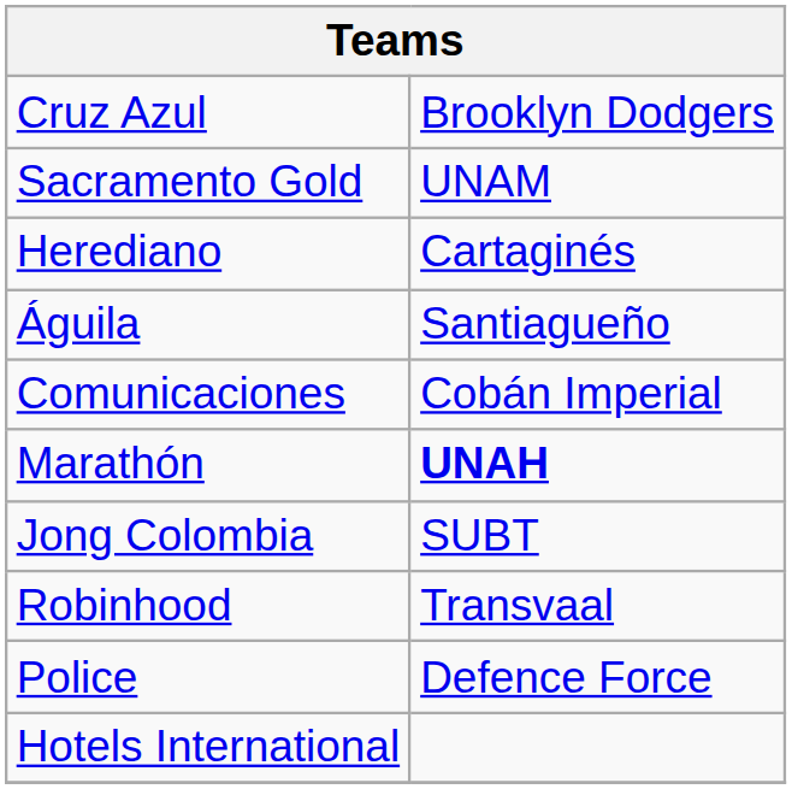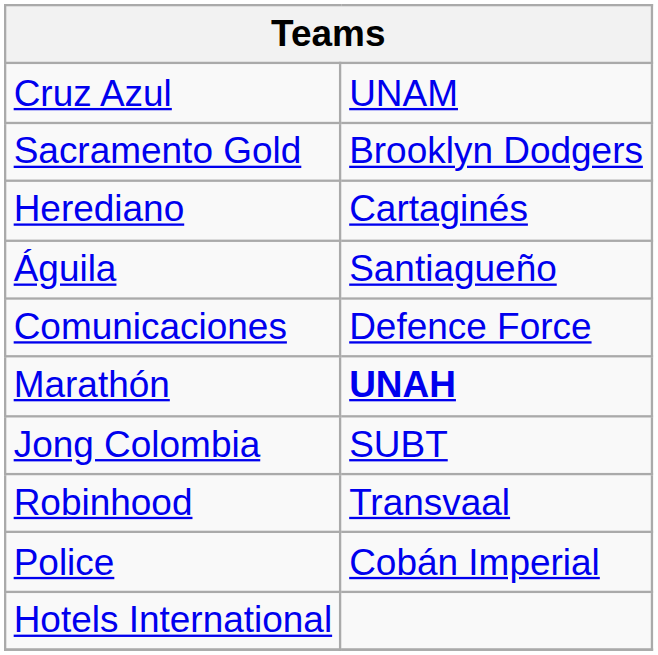Cruz Azul | column 2: Brooklyn Dodgers -> UNAM
Sacramento Gold | column 2: UNAM -> Brooklyn Dodgers
Comunicaciones | column 2: Cobán Imperial -> Defence Force
Police | column 2: Defence Force -> Cobán Imperial
